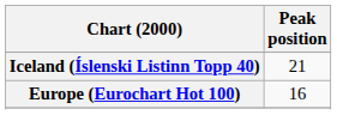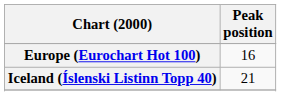rows swapped: Europe (Eurochart Hot 100) <-> Iceland (Íslenski Listinn Topp 40)
